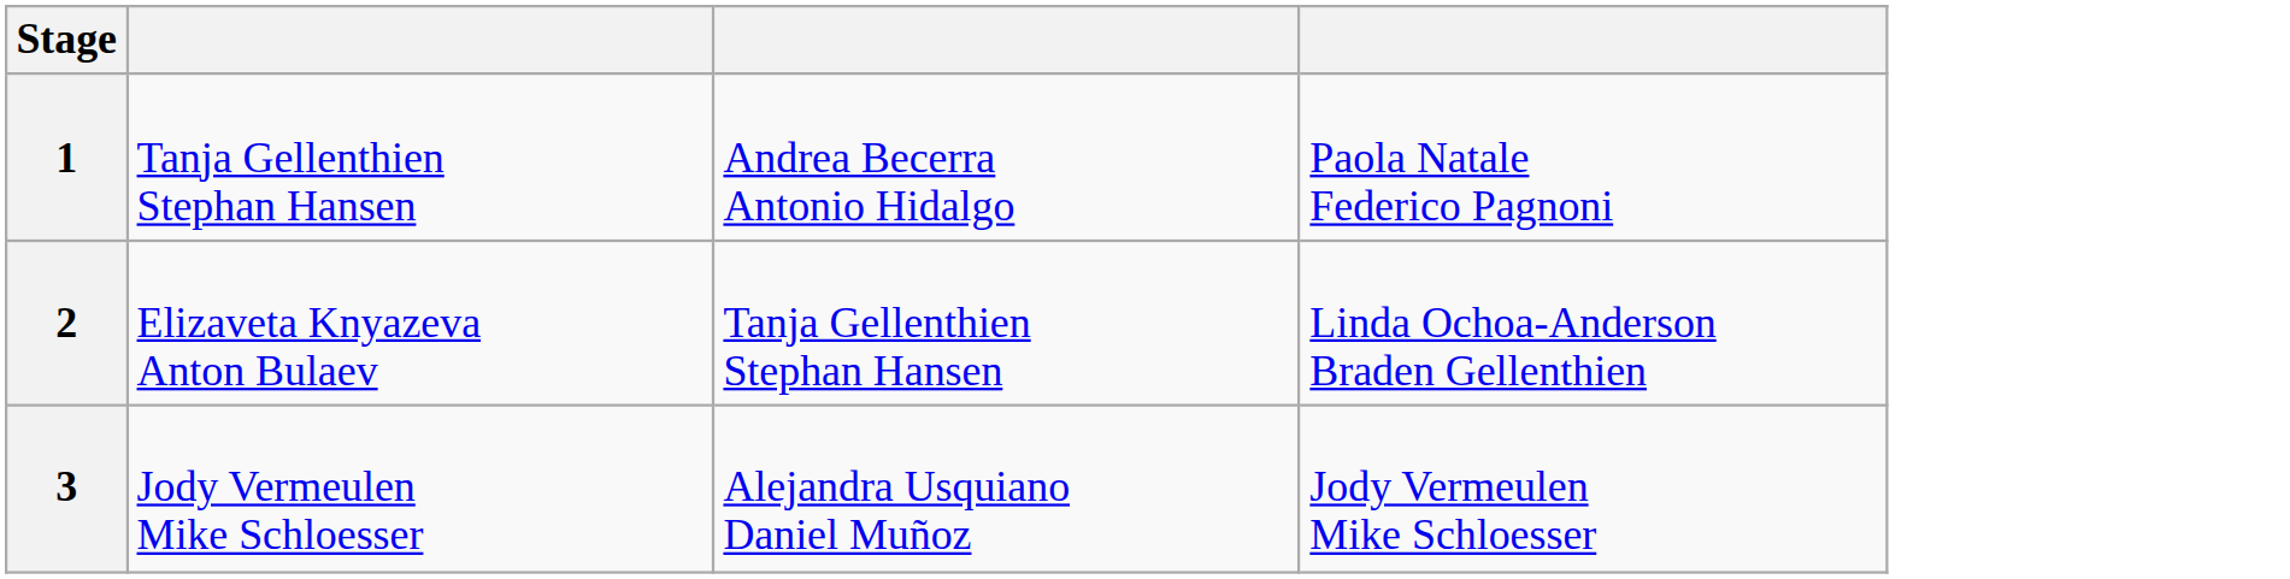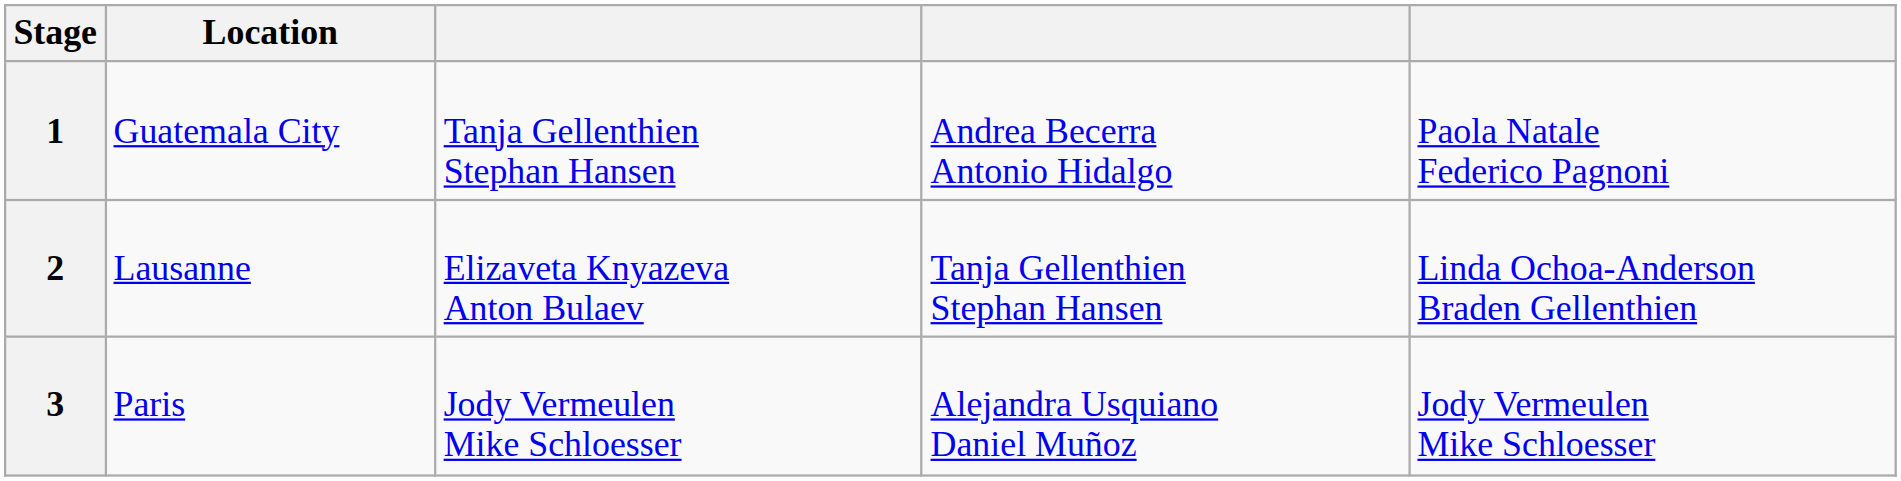+ column: Location | Guatemala City | Lausanne | Paris
